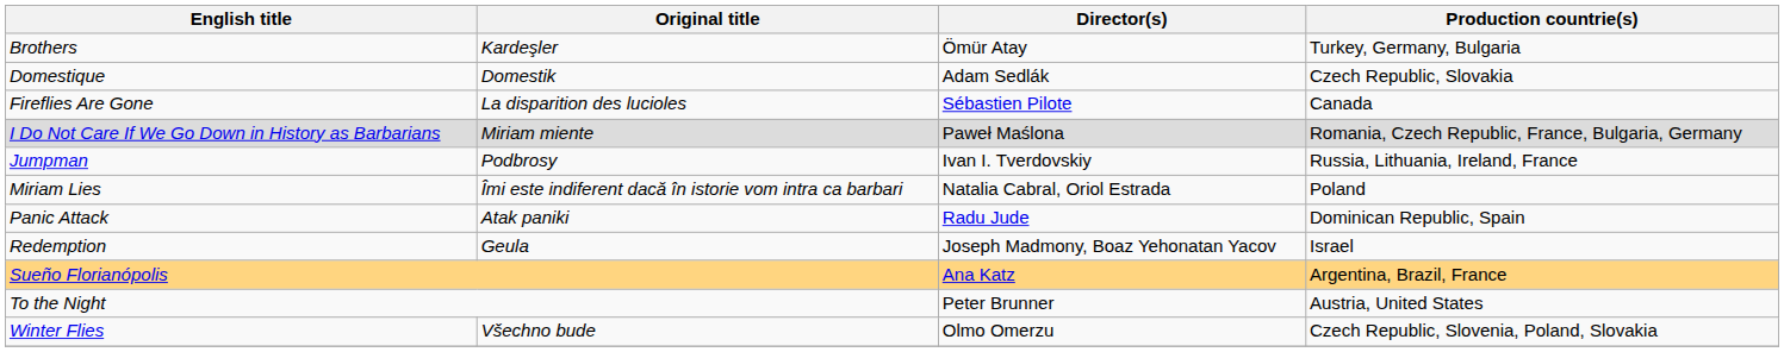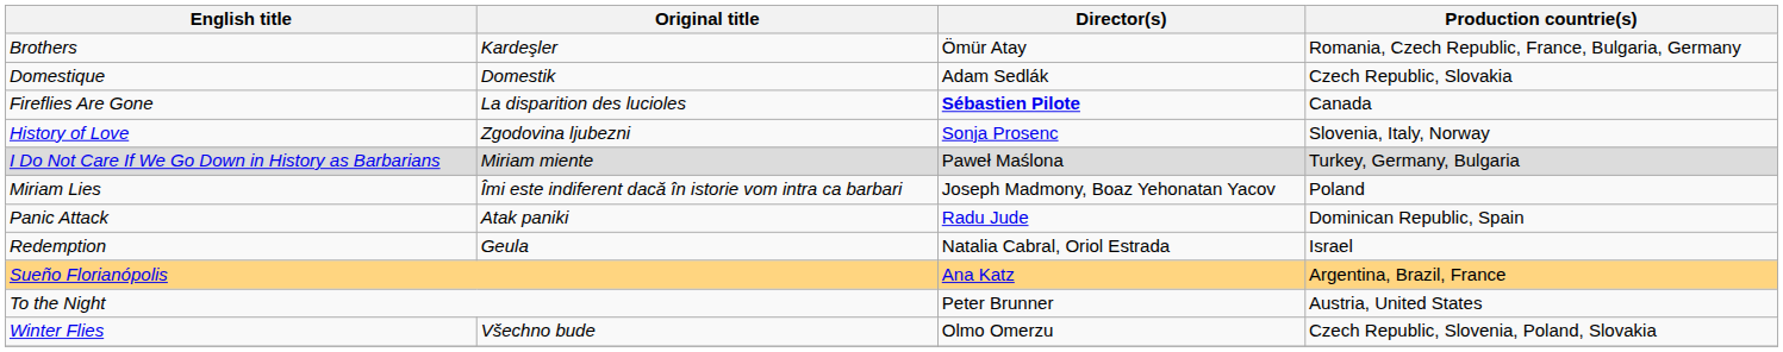Brothers | Production countrie(s): Turkey, Germany, Bulgaria -> Romania, Czech Republic, France, Bulgaria, Germany
Fireflies Are Gone | Director(s): normal -> bold
+ row: History of Love | Zgodovina ljubezni | Sonja Prosenc | Slovenia, Italy, Norway
I Do Not Care If We Go Down in History as Barbarians | Production countrie(s): Romania, Czech Republic, France, Bulgaria, Germany -> Turkey, Germany, Bulgaria
- row: Jumpman | Podbrosy | Ivan I. Tverdovskiy | Russia, Lithuania, Ireland, France
Miriam Lies | Director(s): Natalia Cabral, Oriol Estrada -> Joseph Madmony, Boaz Yehonatan Yacov
Redemption | Director(s): Joseph Madmony, Boaz Yehonatan Yacov -> Natalia Cabral, Oriol Estrada
